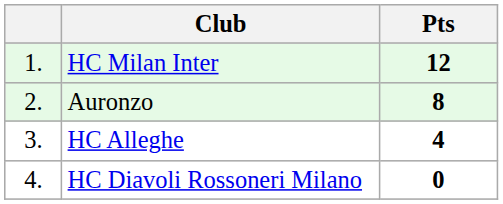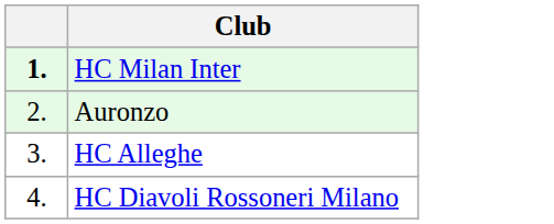- column: Pts | 12 | 8 | 4 | 0
HC Milan Inter | column 1: normal -> bold
